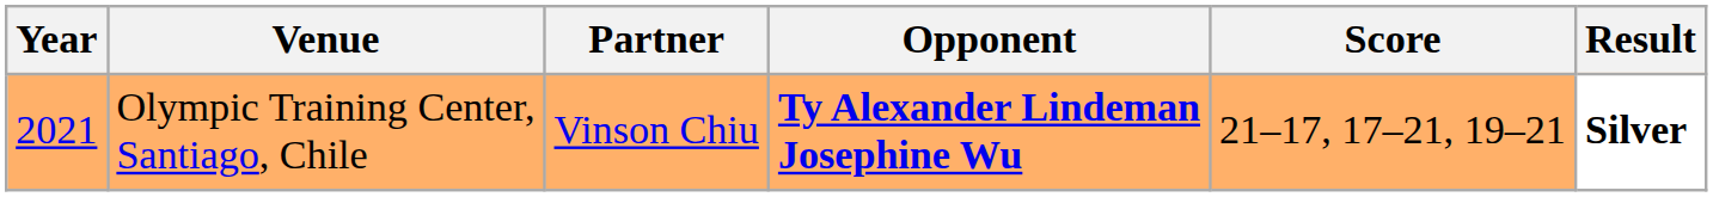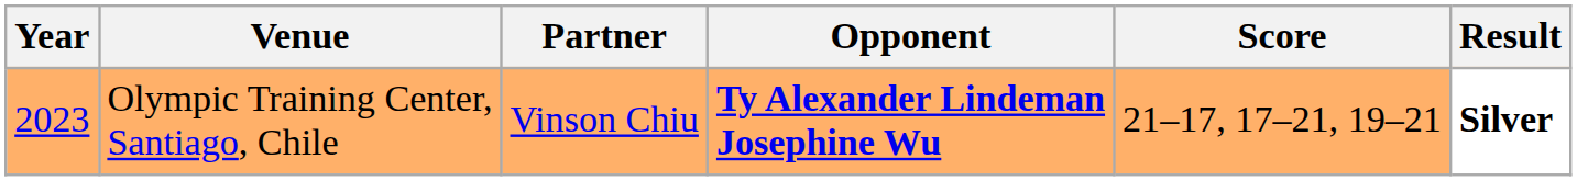Olympic Training Center, Santiago, Chile | Year: 2021 -> 2023
